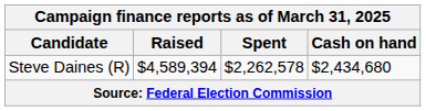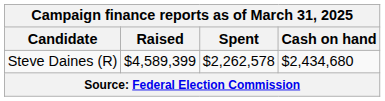Steve Daines (R) | Raised: $4,589,394 -> $4,589,399
